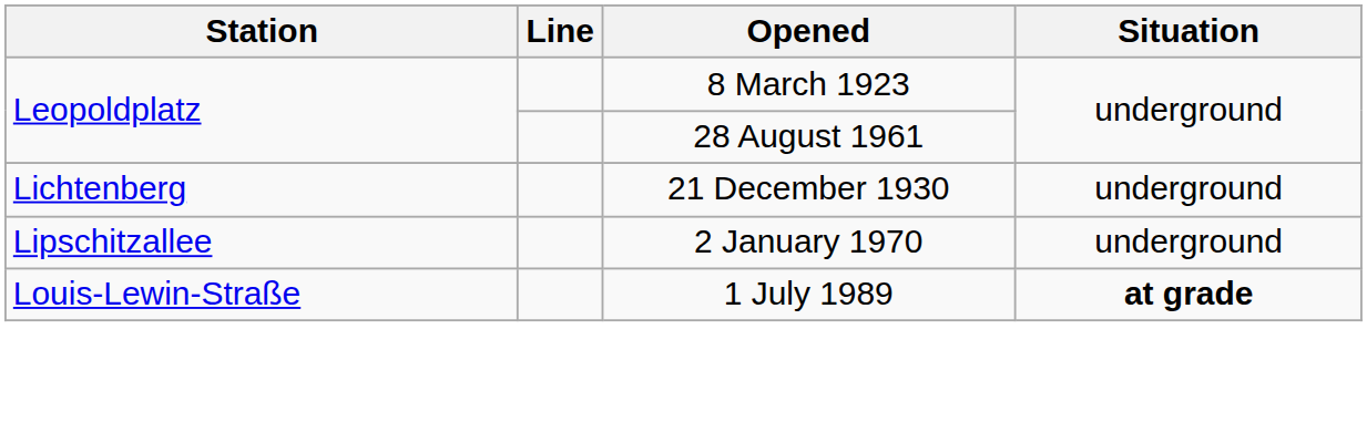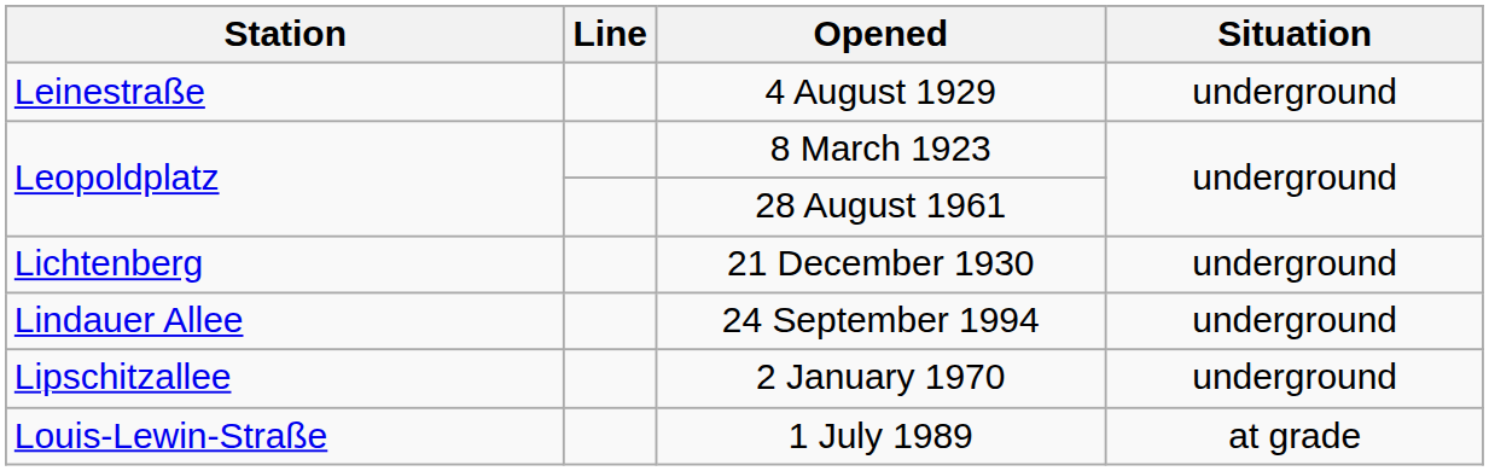+ row: Leinestraße | 4 August 1929 | underground
+ row: Lindauer Allee | 24 September 1994 | underground
1 July 1989 | Situation: bold -> normal
